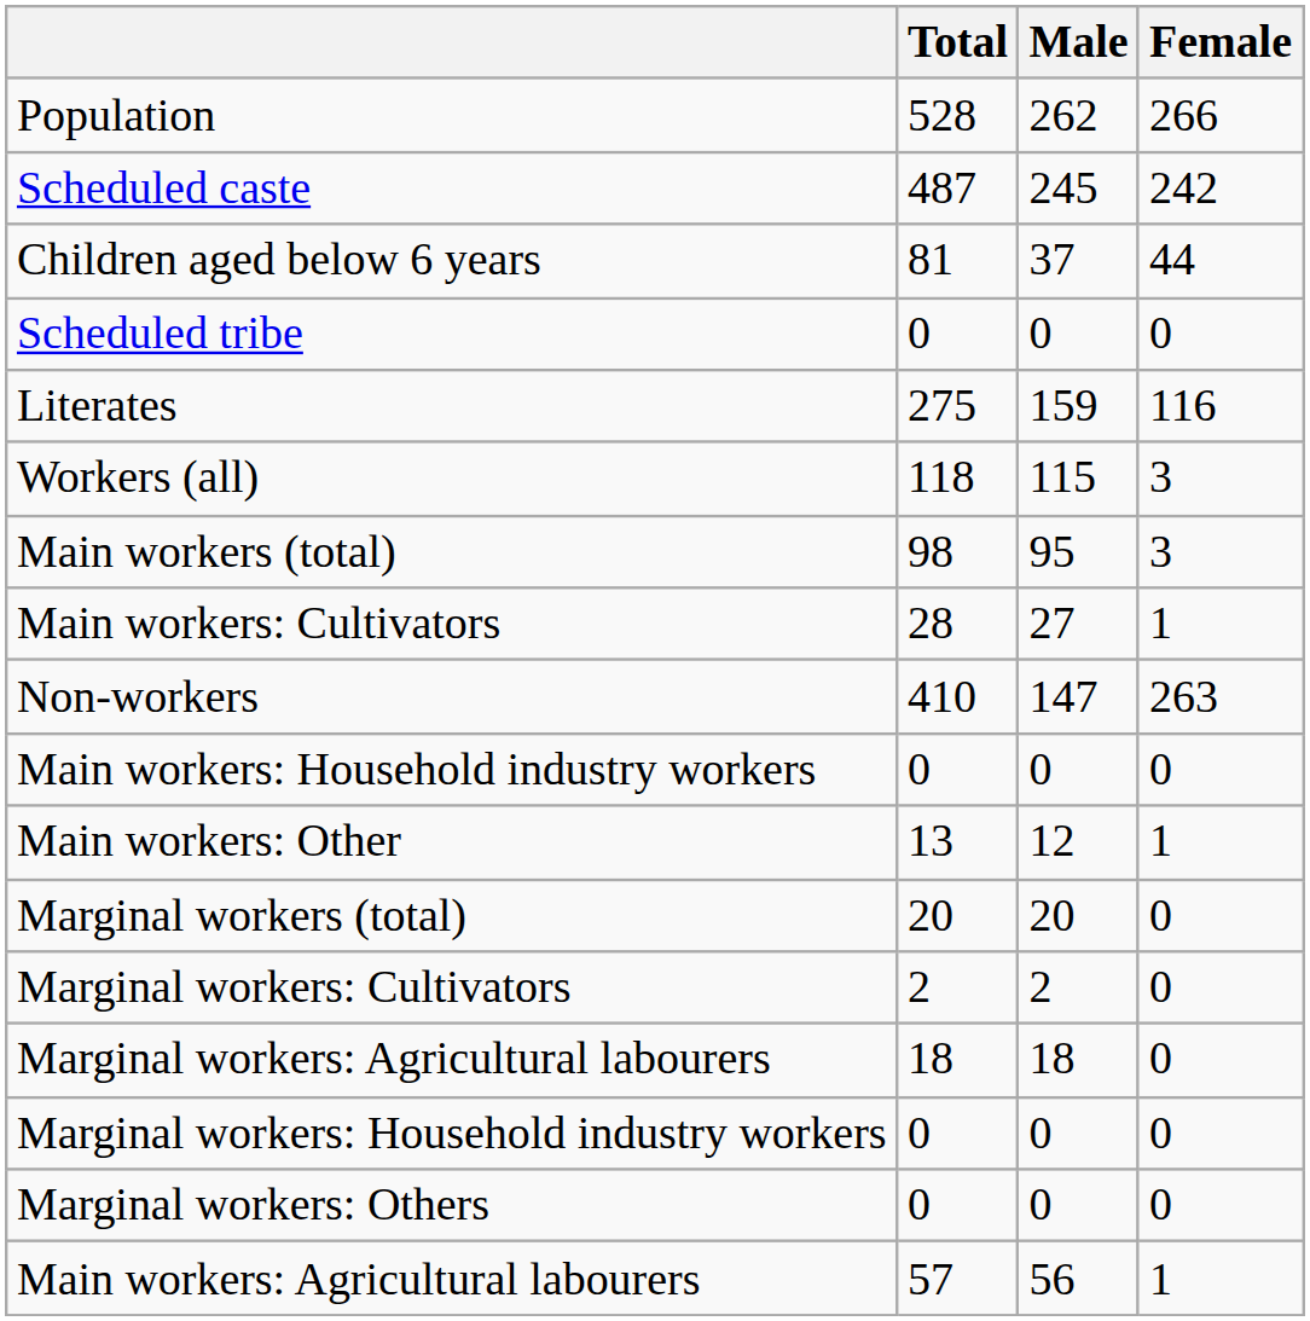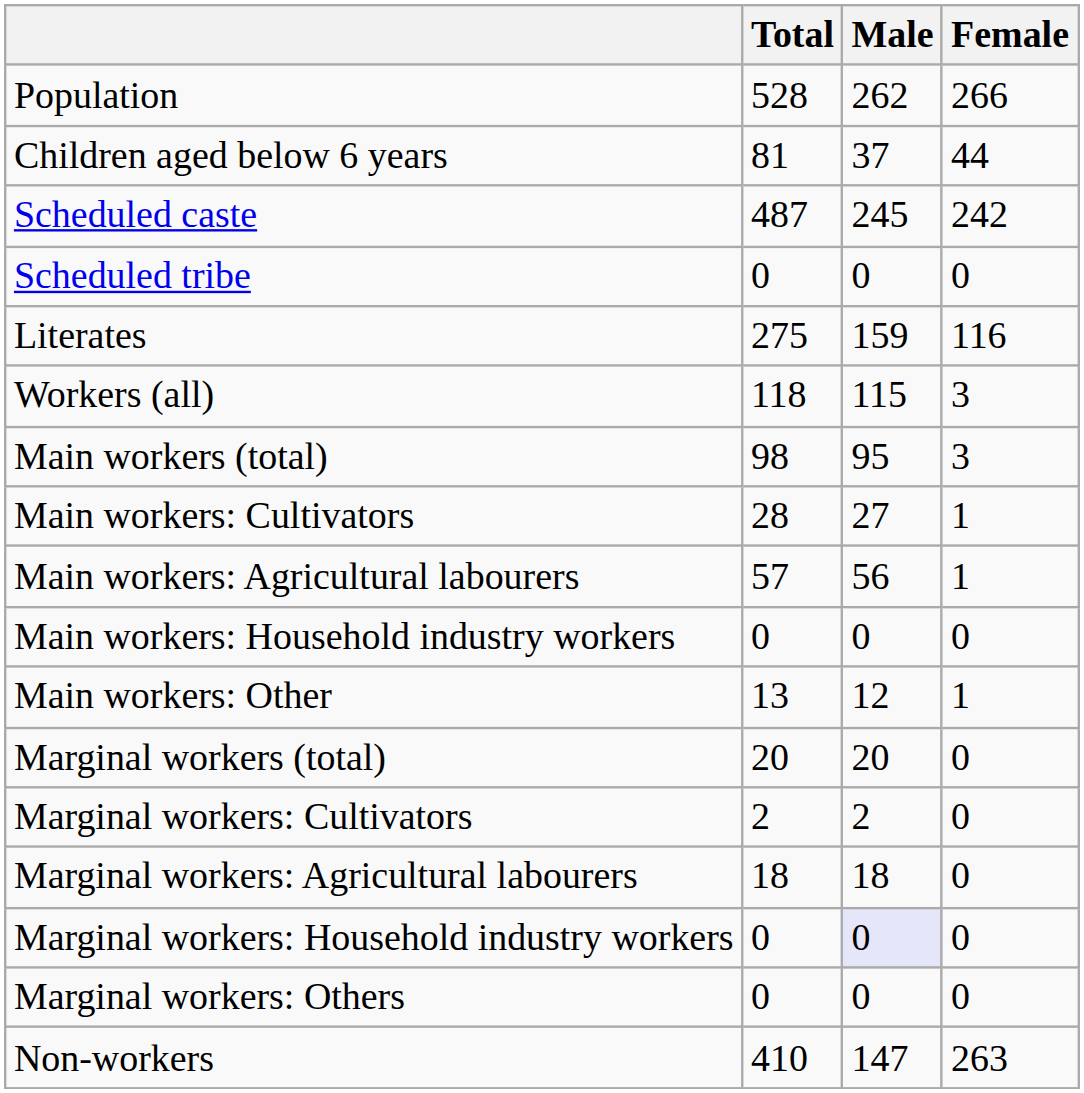rows swapped: Children aged below 6 years <-> Scheduled caste
rows swapped: Main workers: Agricultural labourers <-> Non-workers
Marginal workers: Household industry workers | Male: no background -> lavender background
